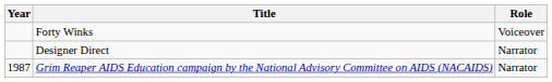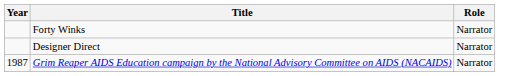Forty Winks | Role: Voiceover -> Narrator
